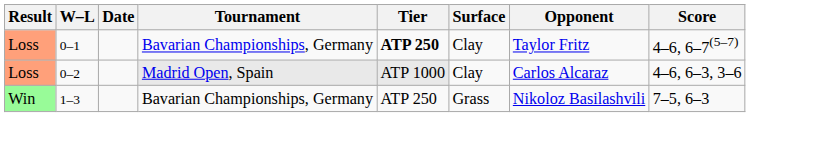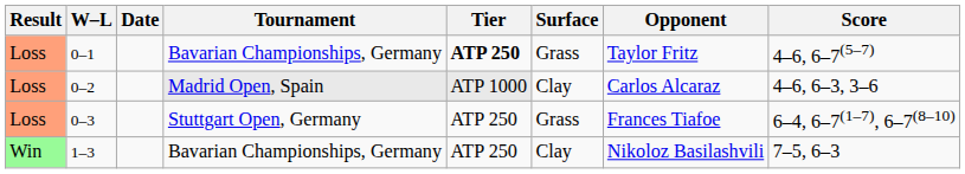0–1 | Surface: Clay -> Grass
+ row: Loss | 0–3 | Stuttgart Open, Germany | ATP 250 | Grass | Frances Tiafoe | 6–4, 6–7(1–7), 6–7(8–10)
1–3 | Surface: Grass -> Clay
